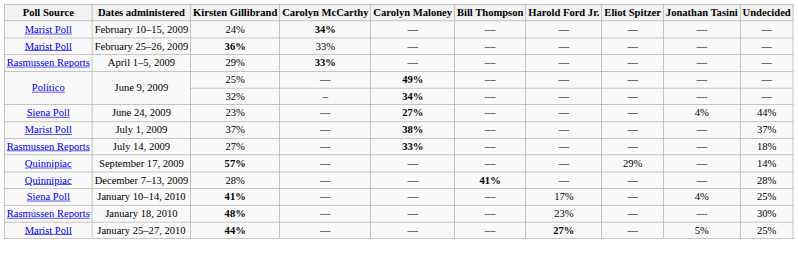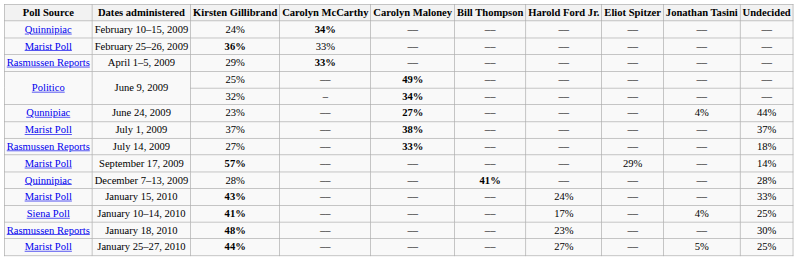February 10–15, 2009 | Poll Source: Marist Poll -> Quinnipiac
June 24, 2009 | Poll Source: Siena Poll -> Qunnipiac
September 17, 2009 | Poll Source: Quinnipiac -> Marist Poll
+ row: Marist Poll | January 15, 2010 | 43% | –– | –– | –– | 24% | –– | –– | 33%
January 25–27, 2010 | Harold Ford Jr.: bold -> normal
